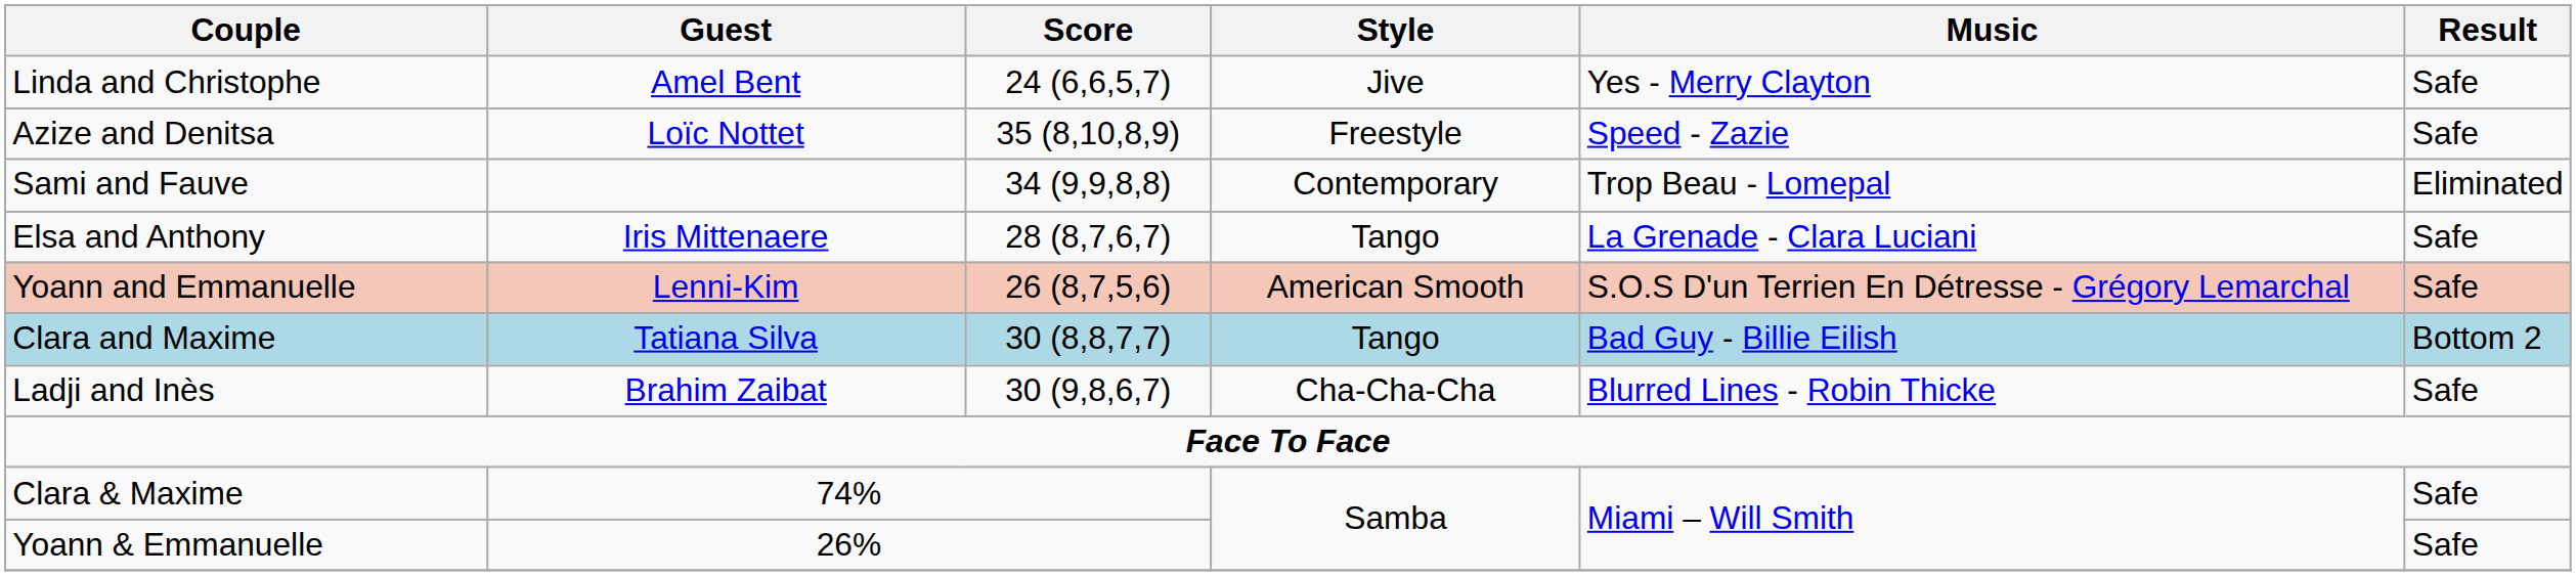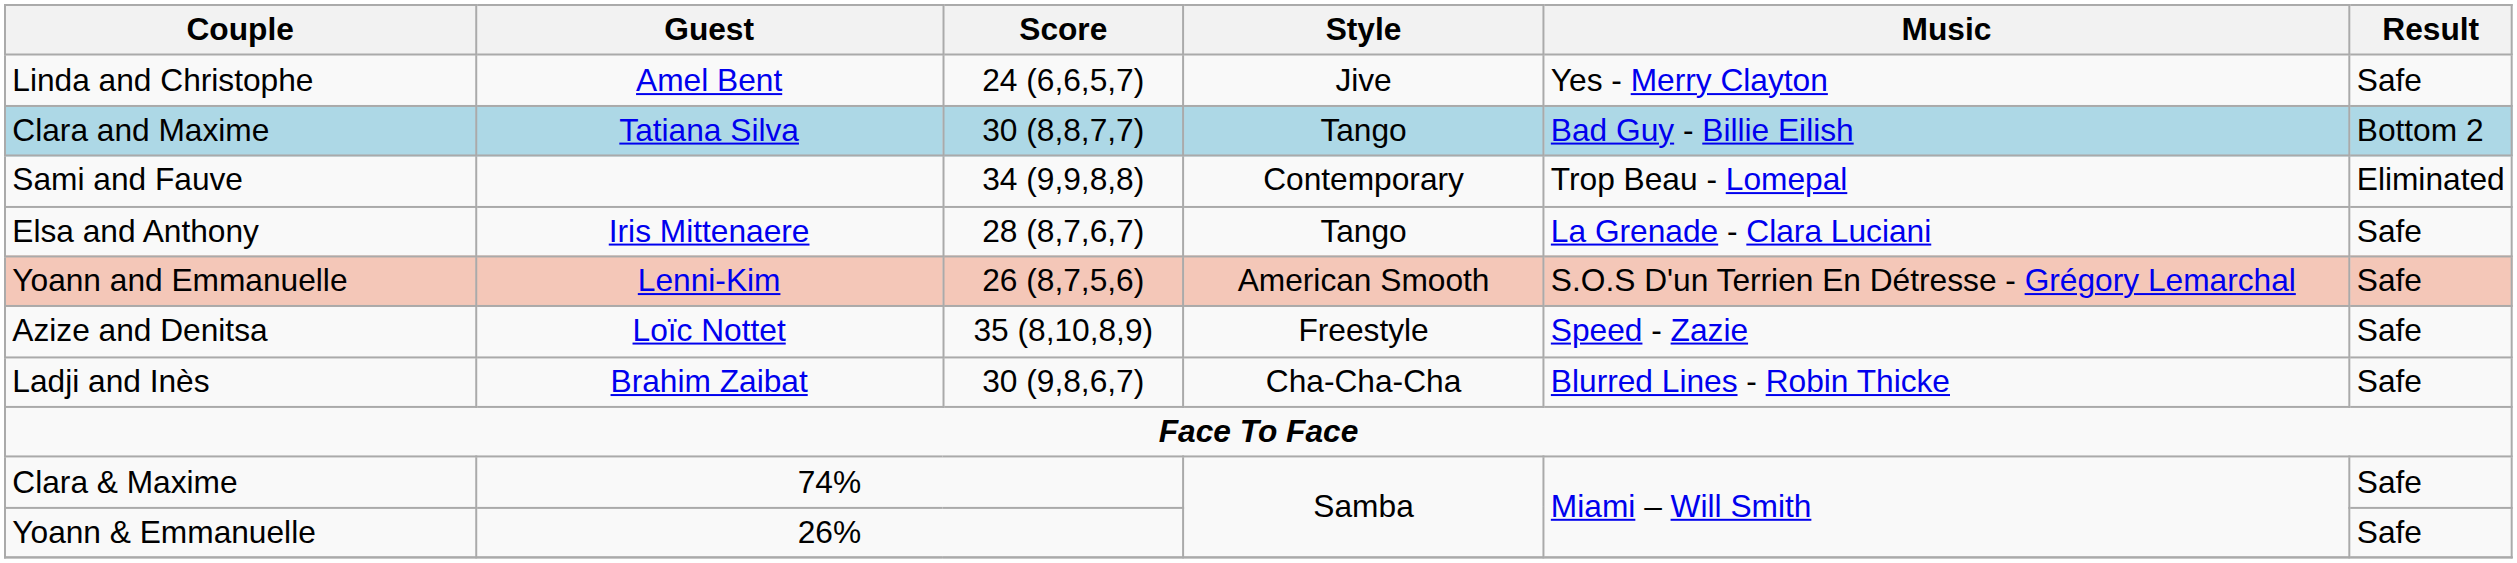rows swapped: Clara and Maxime <-> Azize and Denitsa
